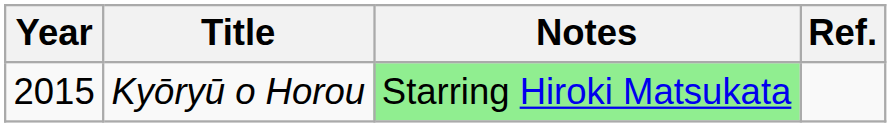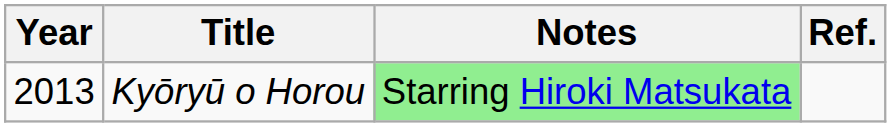Kyōryū o Horou | Year: 2015 -> 2013
